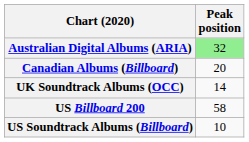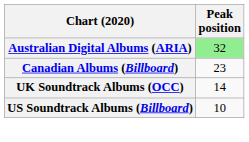Canadian Albums (Billboard) | Peak position: 20 -> 23
- row: US Billboard 200 | 58
